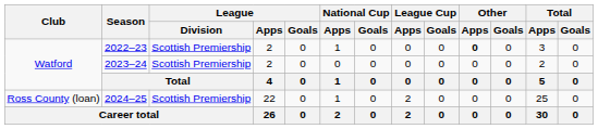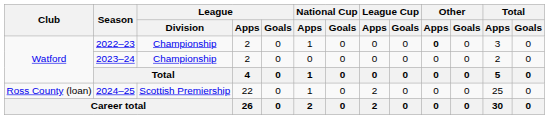2022–23 | League / Division: Scottish Premiership -> Championship
2023–24 | League / Division: Scottish Premiership -> Championship
